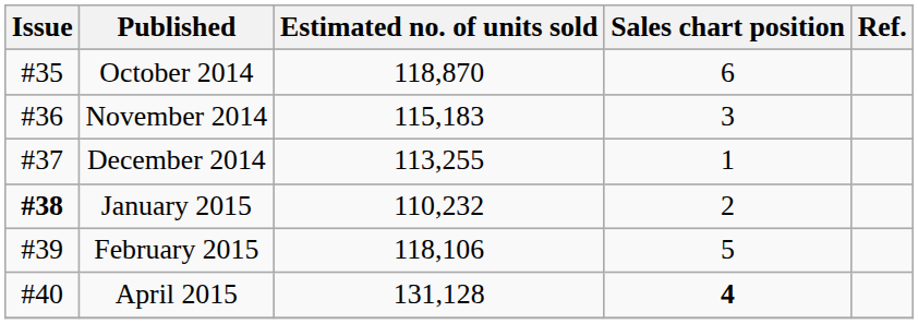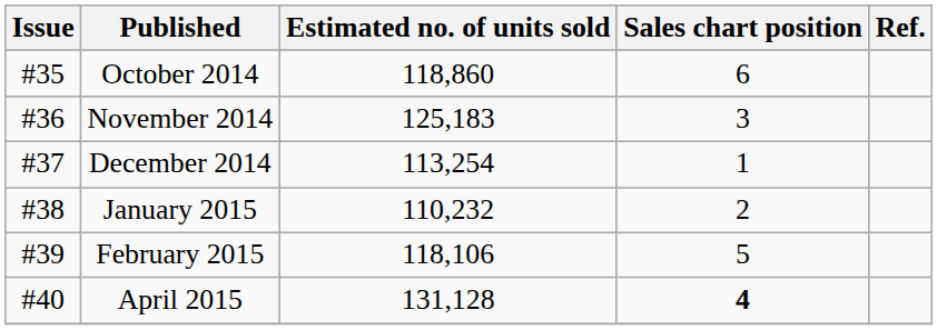October 2014 | Estimated no. of units sold: 118,870 -> 118,860
November 2014 | Estimated no. of units sold: 115,183 -> 125,183
December 2014 | Estimated no. of units sold: 113,255 -> 113,254
January 2015 | Issue: bold -> normal
